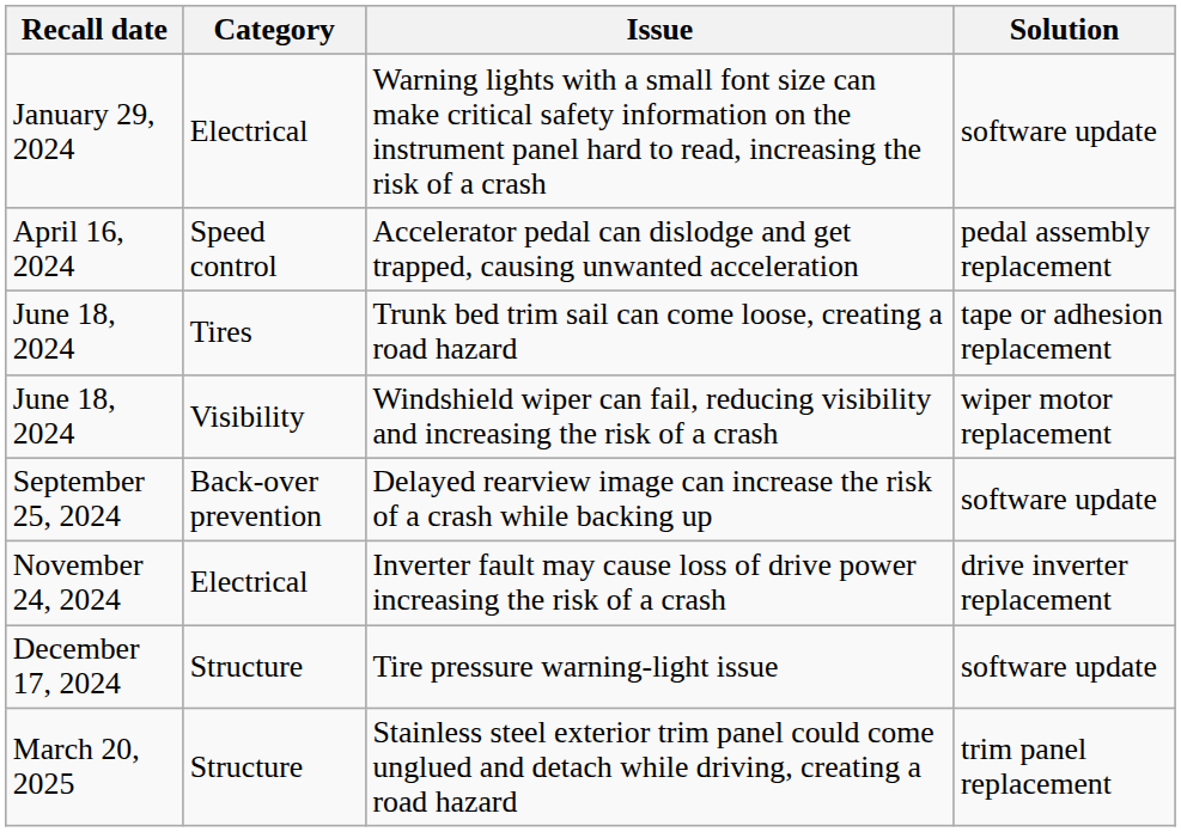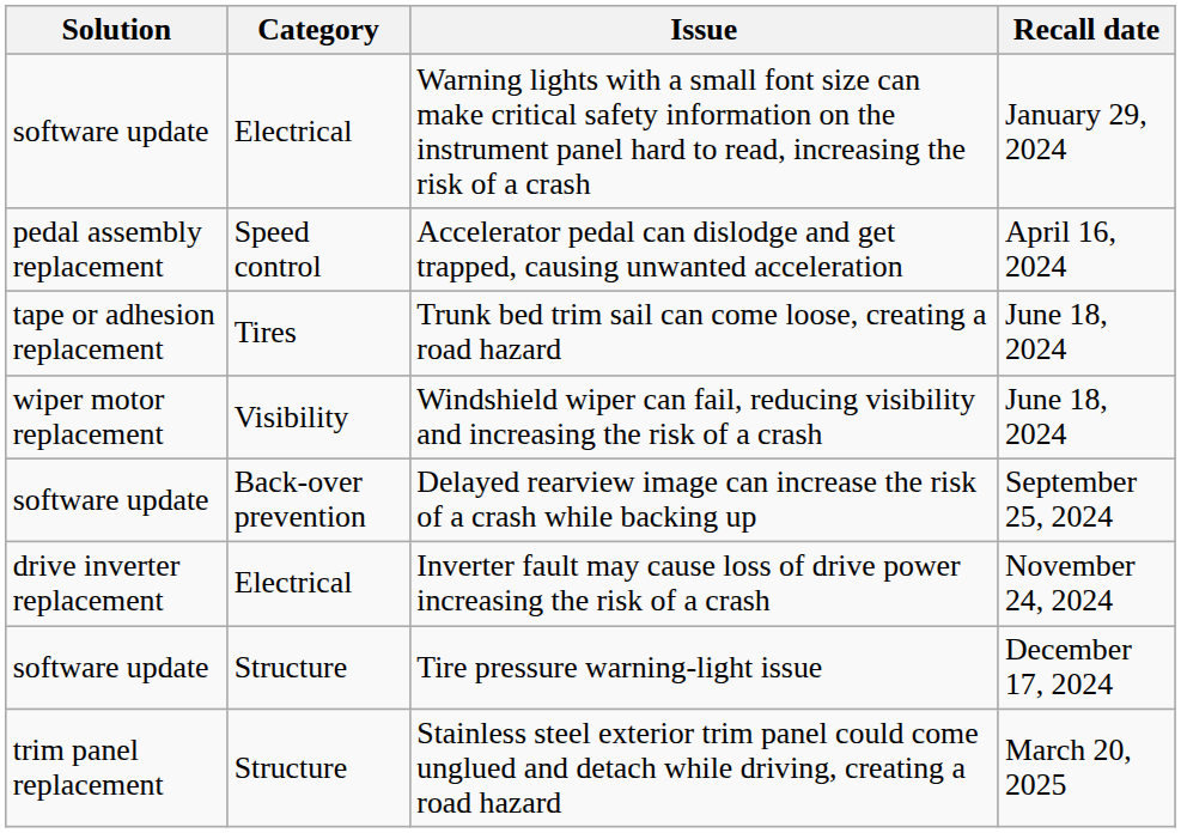columns swapped: Recall date <-> Solution
